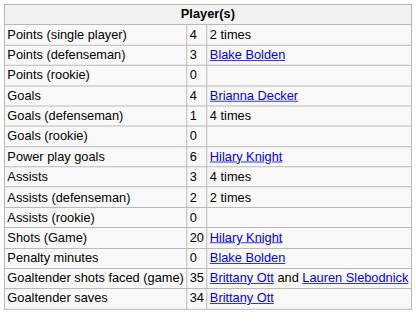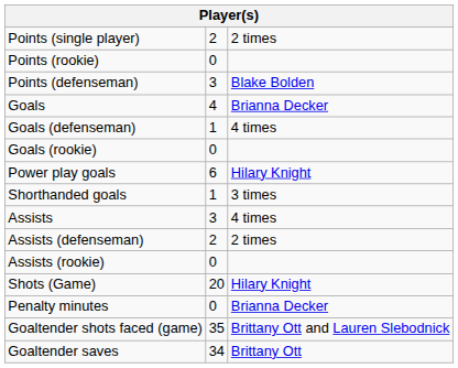Points (single player) | column 2: 4 -> 2
rows swapped: Points (defenseman) <-> Points (rookie)
+ row: Shorthanded goals | 1 | 3 times
Penalty minutes | column 3: Blake Bolden -> Brianna Decker
